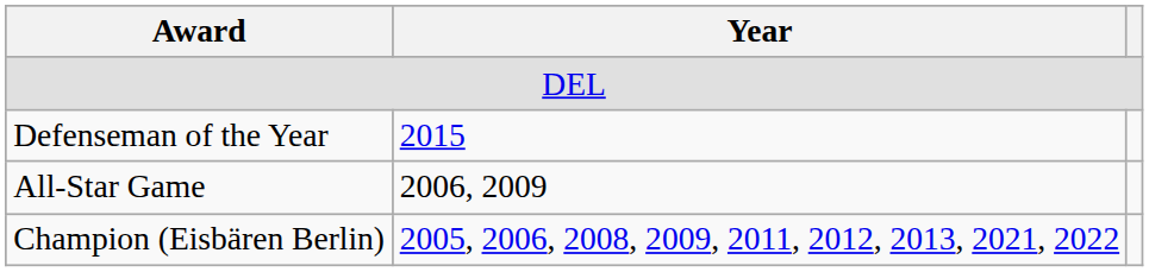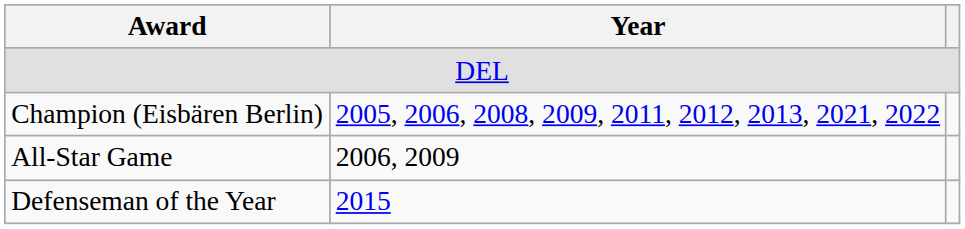rows swapped: Champion (Eisbären Berlin) <-> Defenseman of the Year
